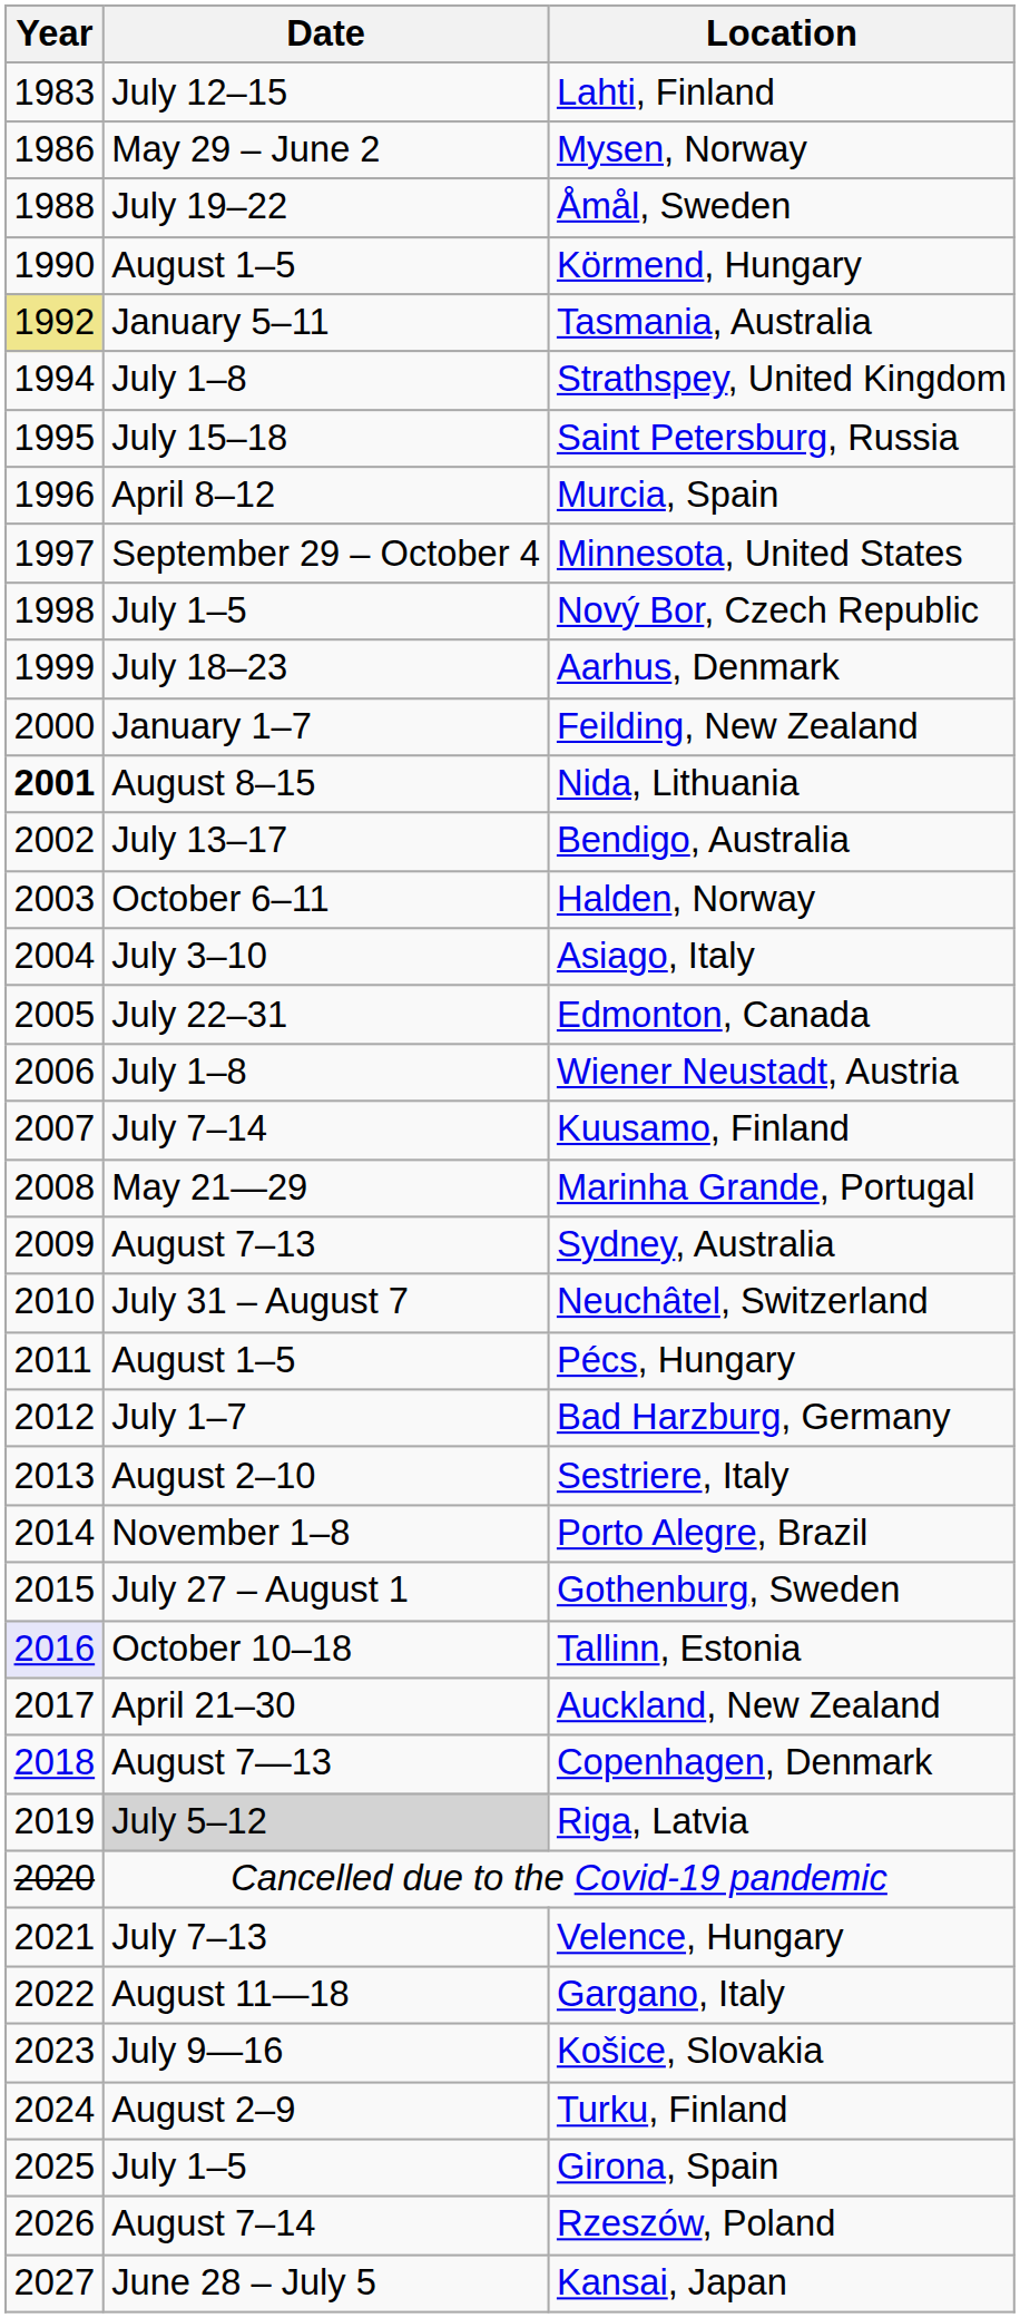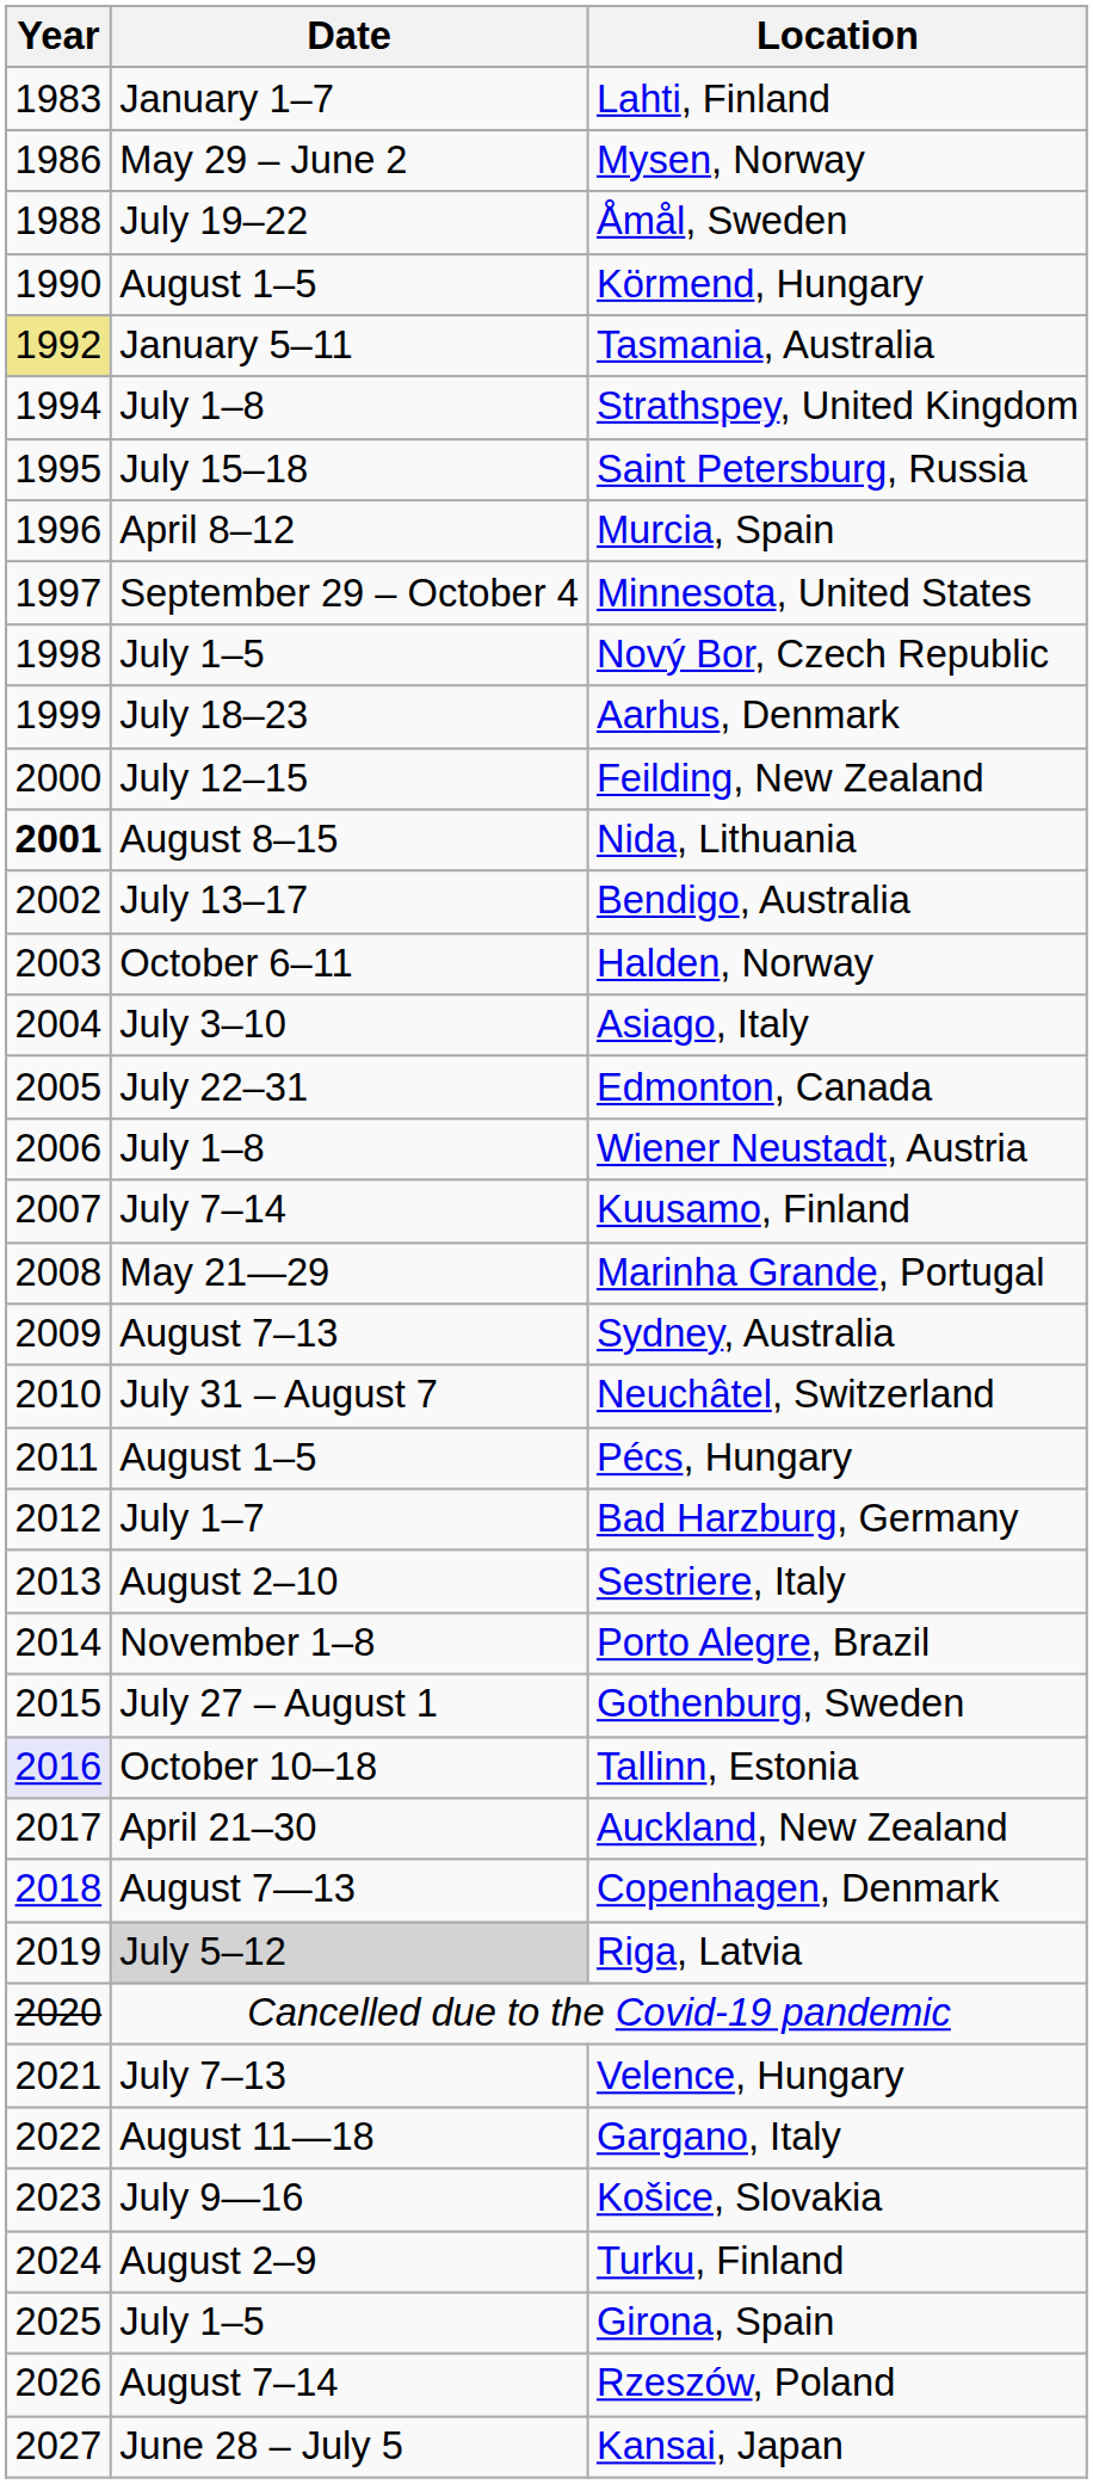Lahti, Finland | Date: July 12–15 -> January 1–7
Feilding, New Zealand | Date: January 1–7 -> July 12–15
